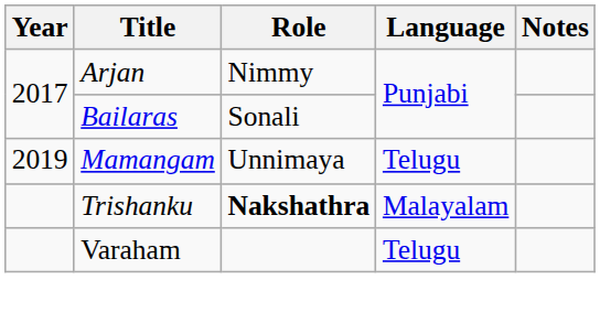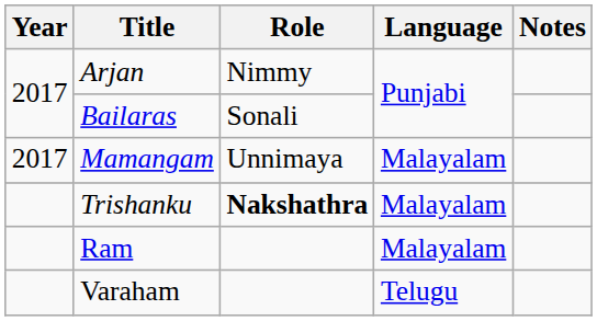Mamangam | Year: 2019 -> 2017
Mamangam | Language: Telugu -> Malayalam
+ row: Ram | Malayalam
